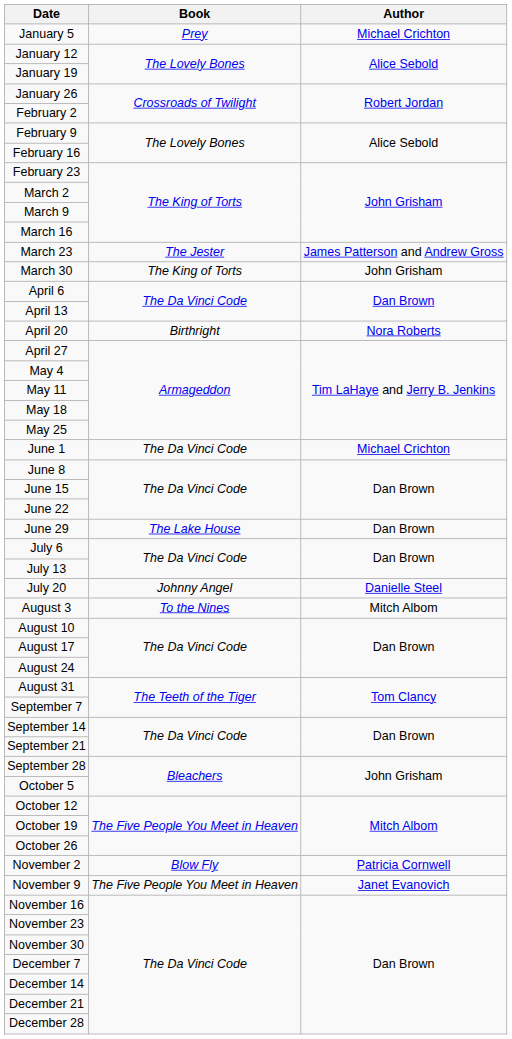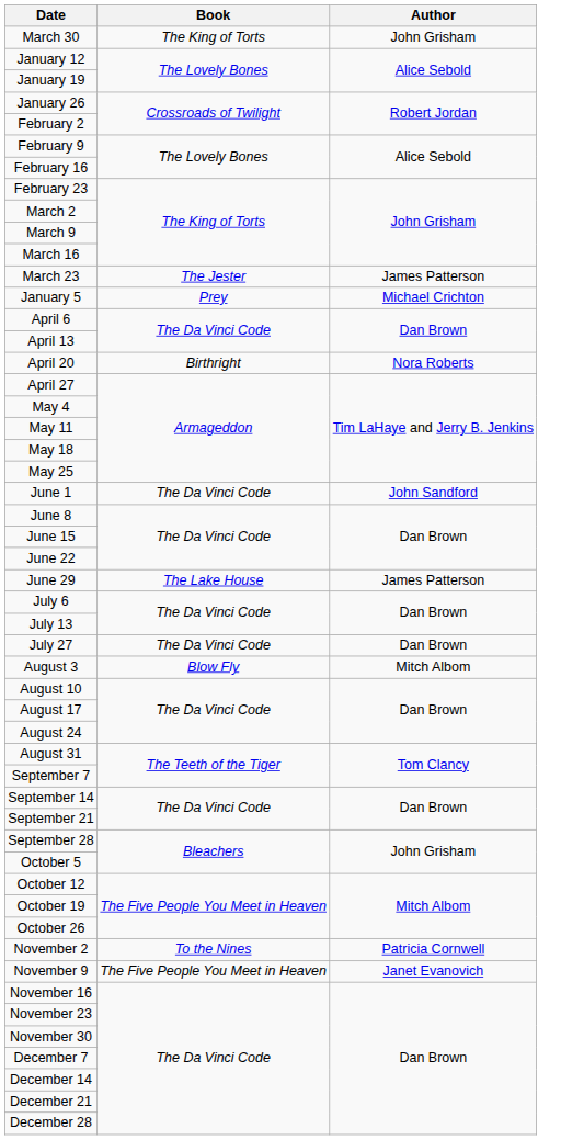rows swapped: January 5 <-> March 30
March 23 | Author: James Patterson and Andrew Gross -> James Patterson
June 1 | Author: Michael Crichton -> John Sandford
June 29 | Author: Dan Brown -> James Patterson
- row: July 20 | Johnny Angel | Danielle Steel
+ row: July 27 | The Da Vinci Code | Dan Brown
August 3 | Book: To the Nines -> Blow Fly
November 2 | Book: Blow Fly -> To the Nines
